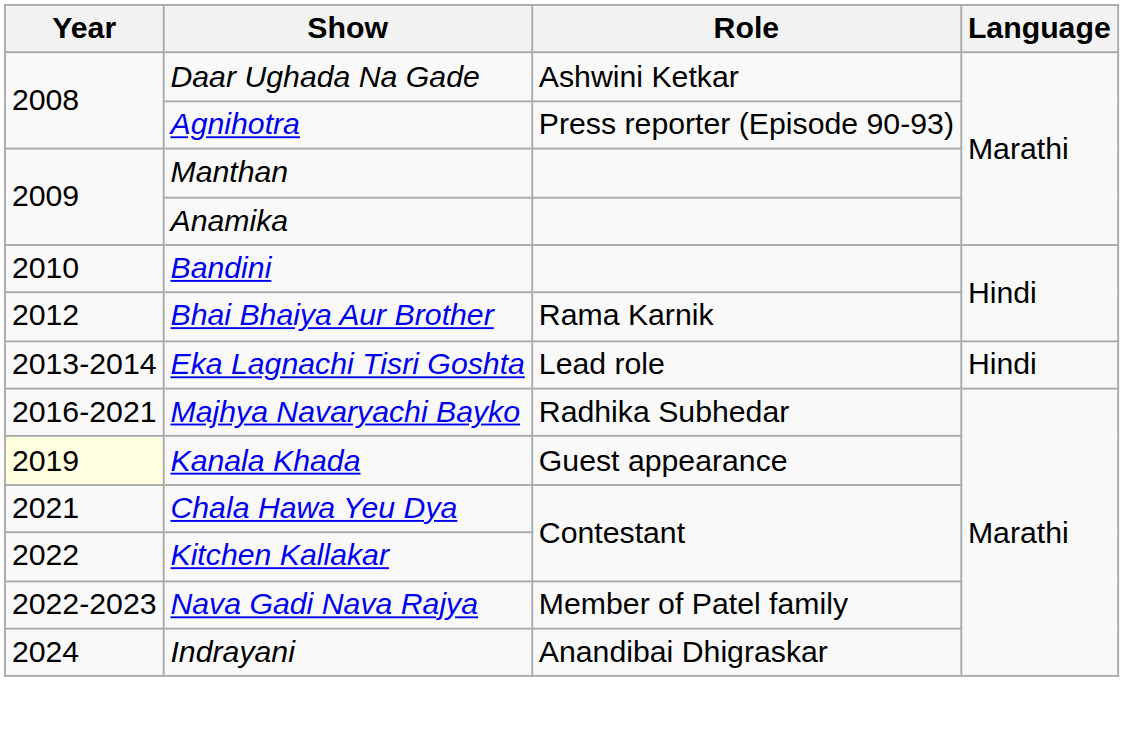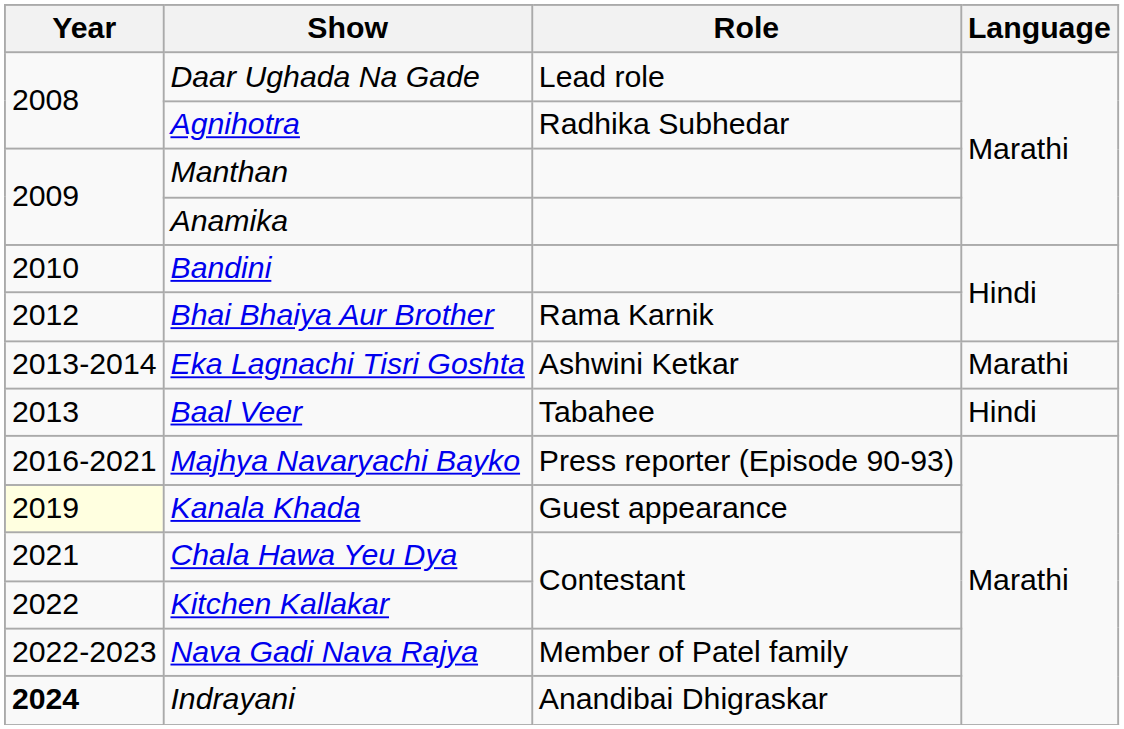Daar Ughada Na Gade | Role: Ashwini Ketkar -> Lead role
Agnihotra | Role: Press reporter (Episode 90-93) -> Radhika Subhedar
Eka Lagnachi Tisri Goshta | Role: Lead role -> Ashwini Ketkar
Eka Lagnachi Tisri Goshta | Language: Hindi -> Marathi
+ row: 2013 | Baal Veer | Tabahee | Hindi
Majhya Navaryachi Bayko | Role: Radhika Subhedar -> Press reporter (Episode 90-93)
Indrayani | Year: normal -> bold
